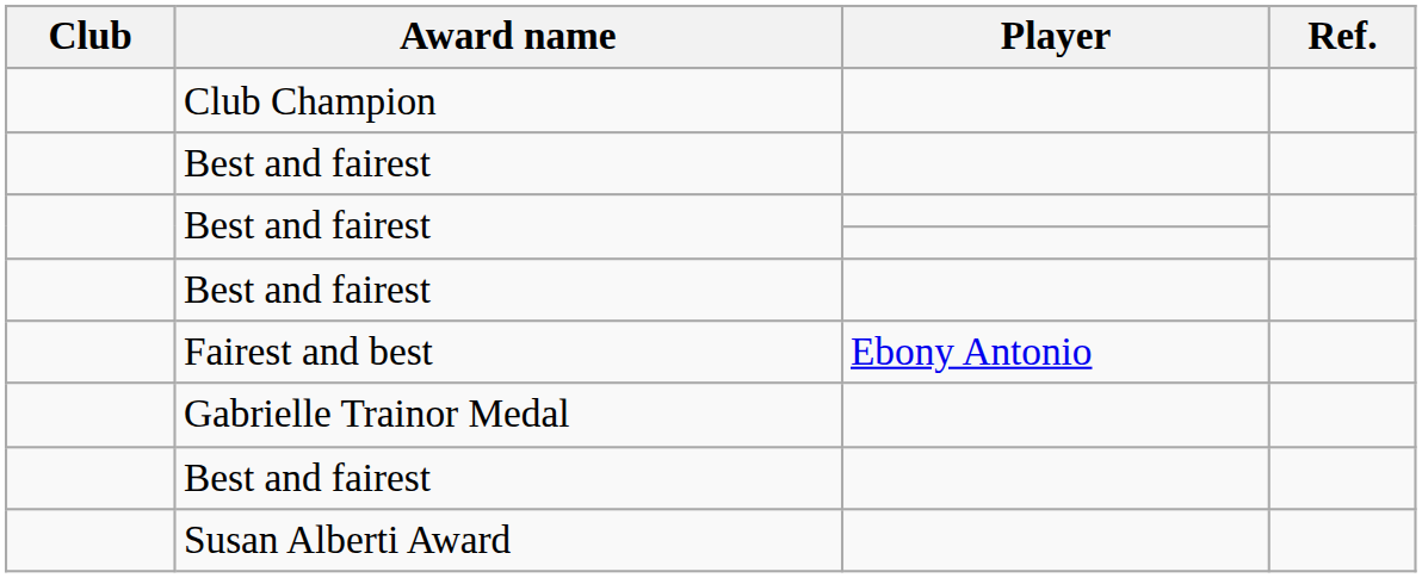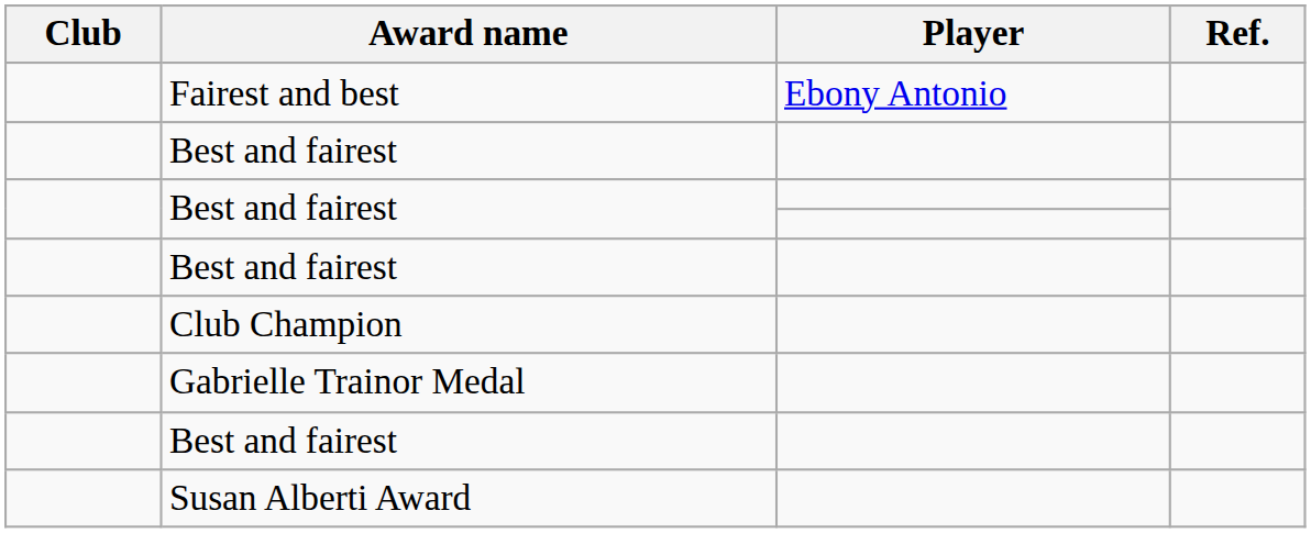rows swapped: Club Champion <-> Fairest and best
